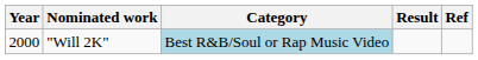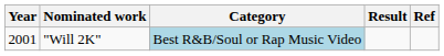"Will 2K" | Year: 2000 -> 2001
